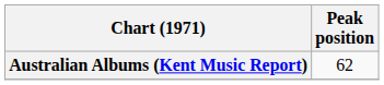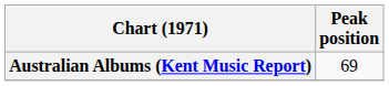Australian Albums (Kent Music Report) | Peak position: 62 -> 69
